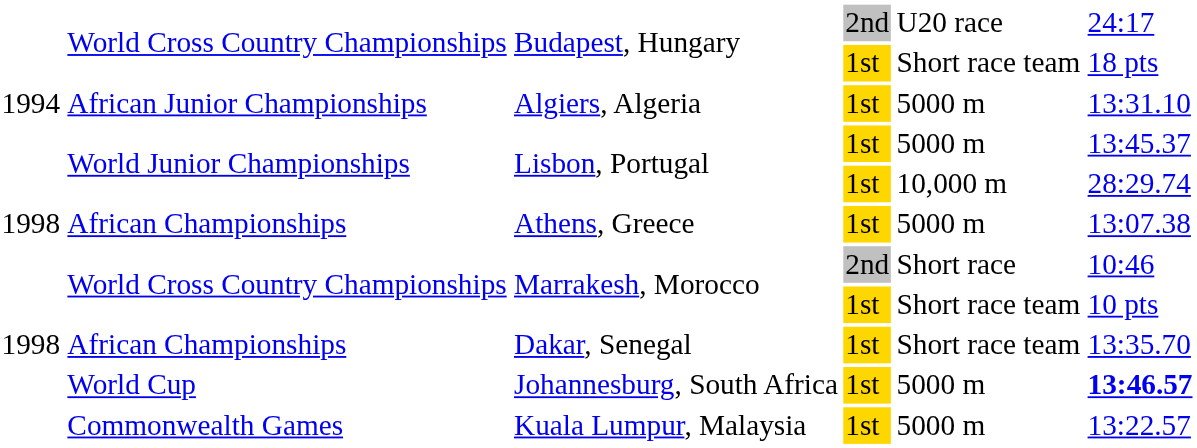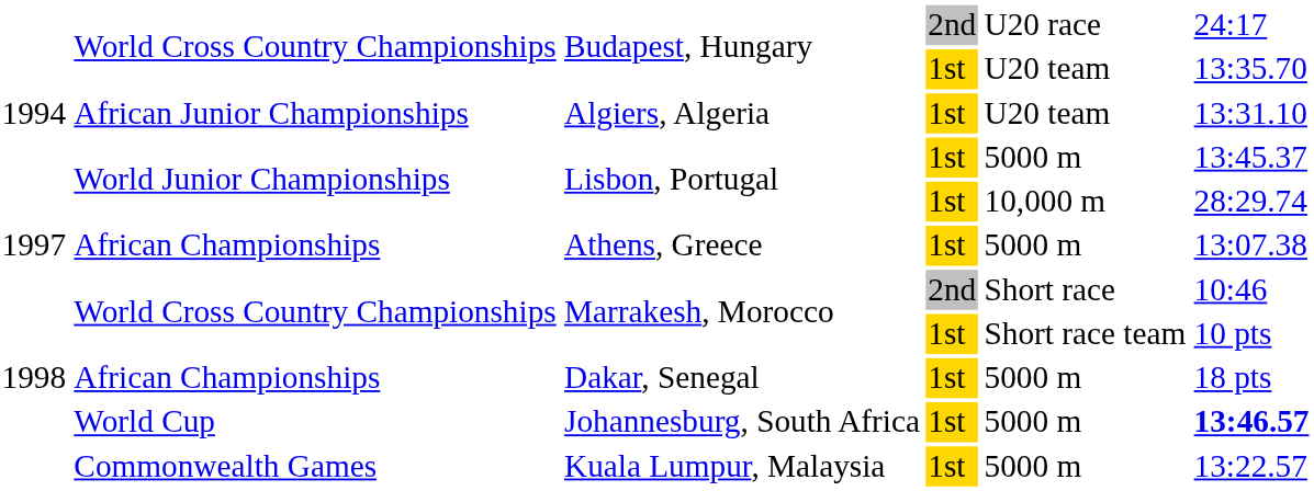Budapest, Hungary / 1st | column 5: Short race team -> U20 team
Budapest, Hungary / 1st | column 6: 18 pts -> 13:35.70
Algiers, Algeria | column 5: 5000 m -> U20 team
Athens, Greece | column 1: 1998 -> 1997
Dakar, Senegal | column 5: Short race team -> 5000 m
Dakar, Senegal | column 6: 13:35.70 -> 18 pts
